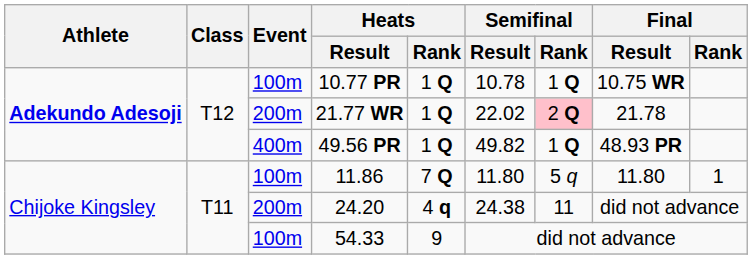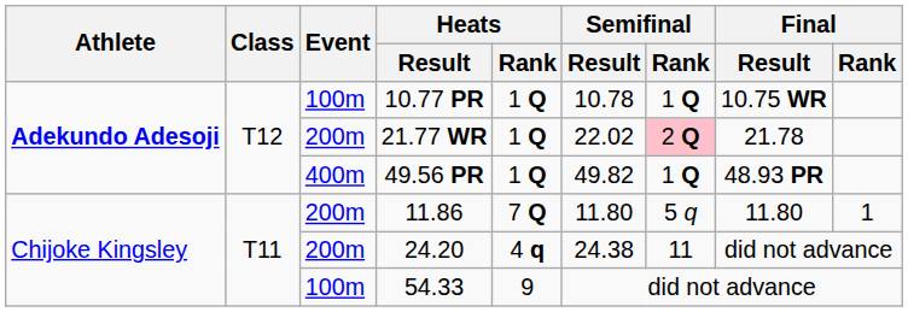11.86 | Event: 100m -> 200m
